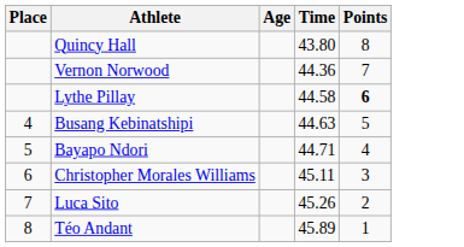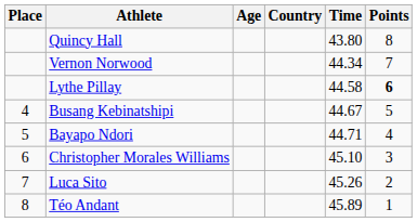+ column: Country
Vernon Norwood | Time: 44.36 -> 44.34
Busang Kebinatshipi | Time: 44.63 -> 44.67
Christopher Morales Williams | Time: 45.11 -> 45.10
